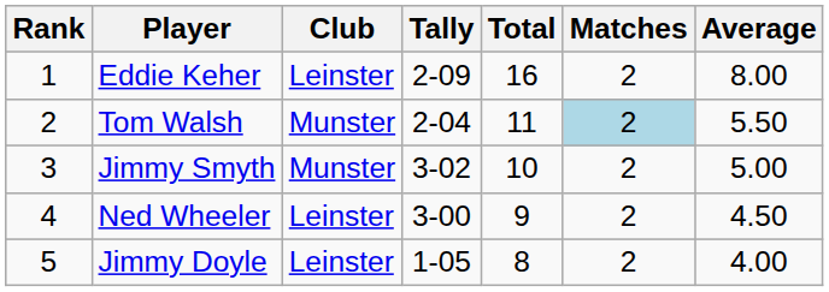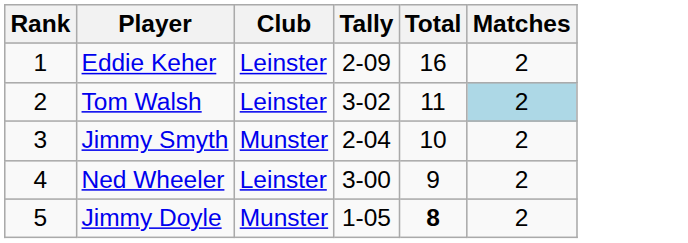- column: Average | 8.00 | 5.50 | 5.00 | 4.50 | 4.00
Tom Walsh | Club: Munster -> Leinster
Tom Walsh | Tally: 2-04 -> 3-02
Jimmy Smyth | Tally: 3-02 -> 2-04
Jimmy Doyle | Club: Leinster -> Munster
Jimmy Doyle | Total: normal -> bold
